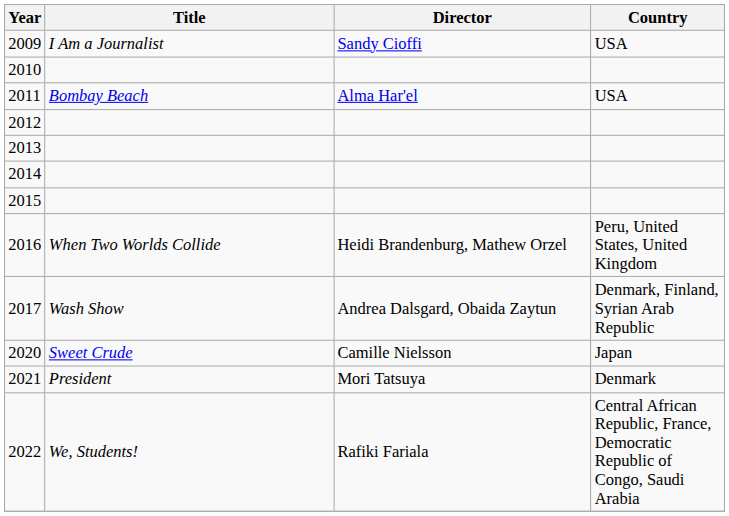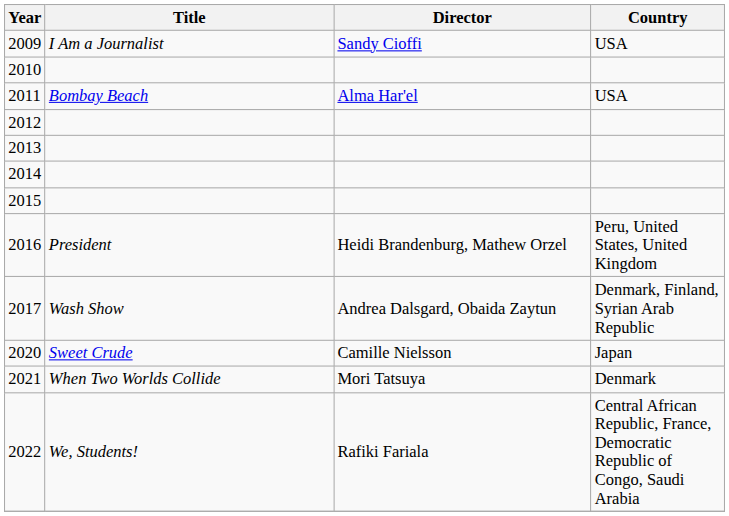2016 | Title: When Two Worlds Collide -> President
2021 | Title: President -> When Two Worlds Collide
